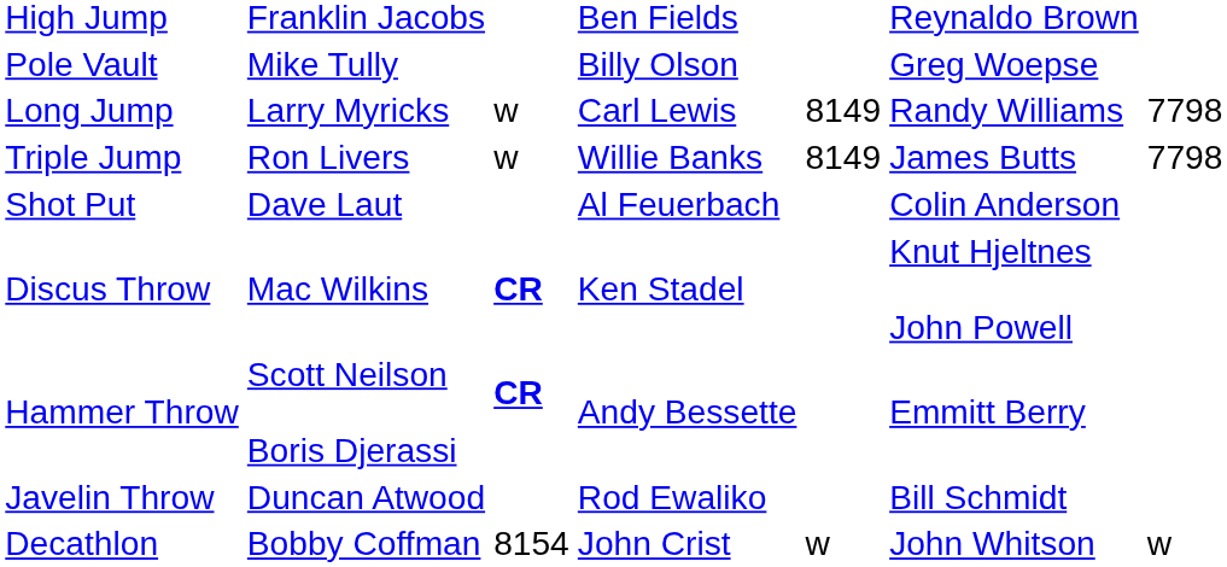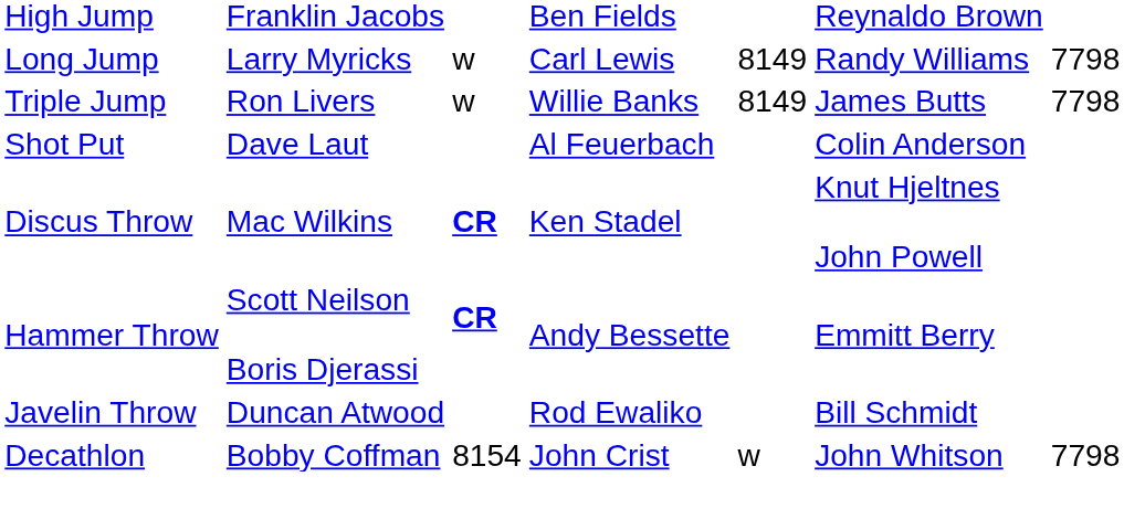- row: Pole Vault | Mike Tully | Billy Olson | Greg Woepse
Decathlon | column 7: w -> 7798
